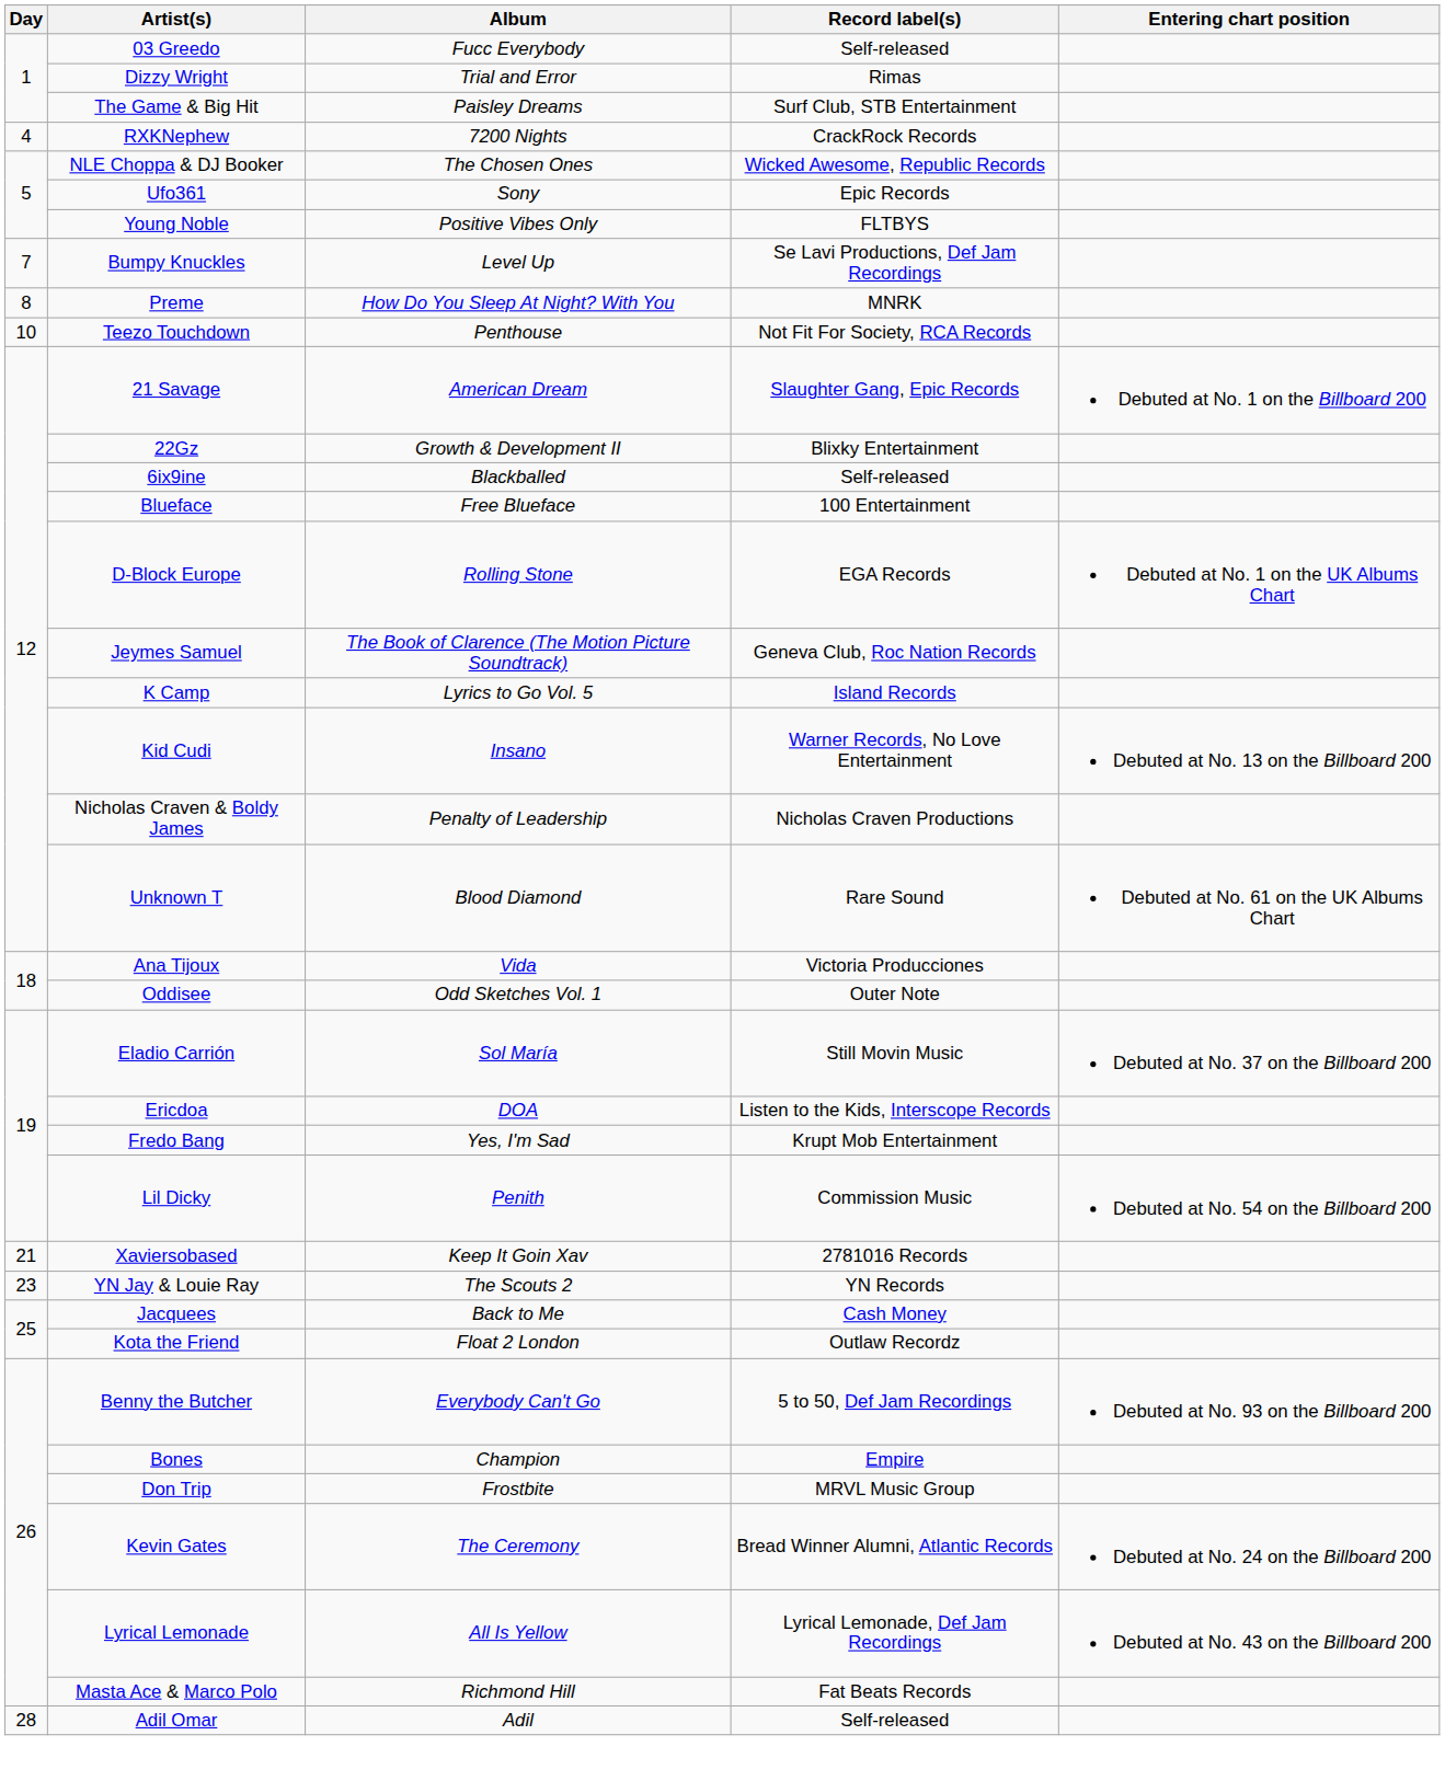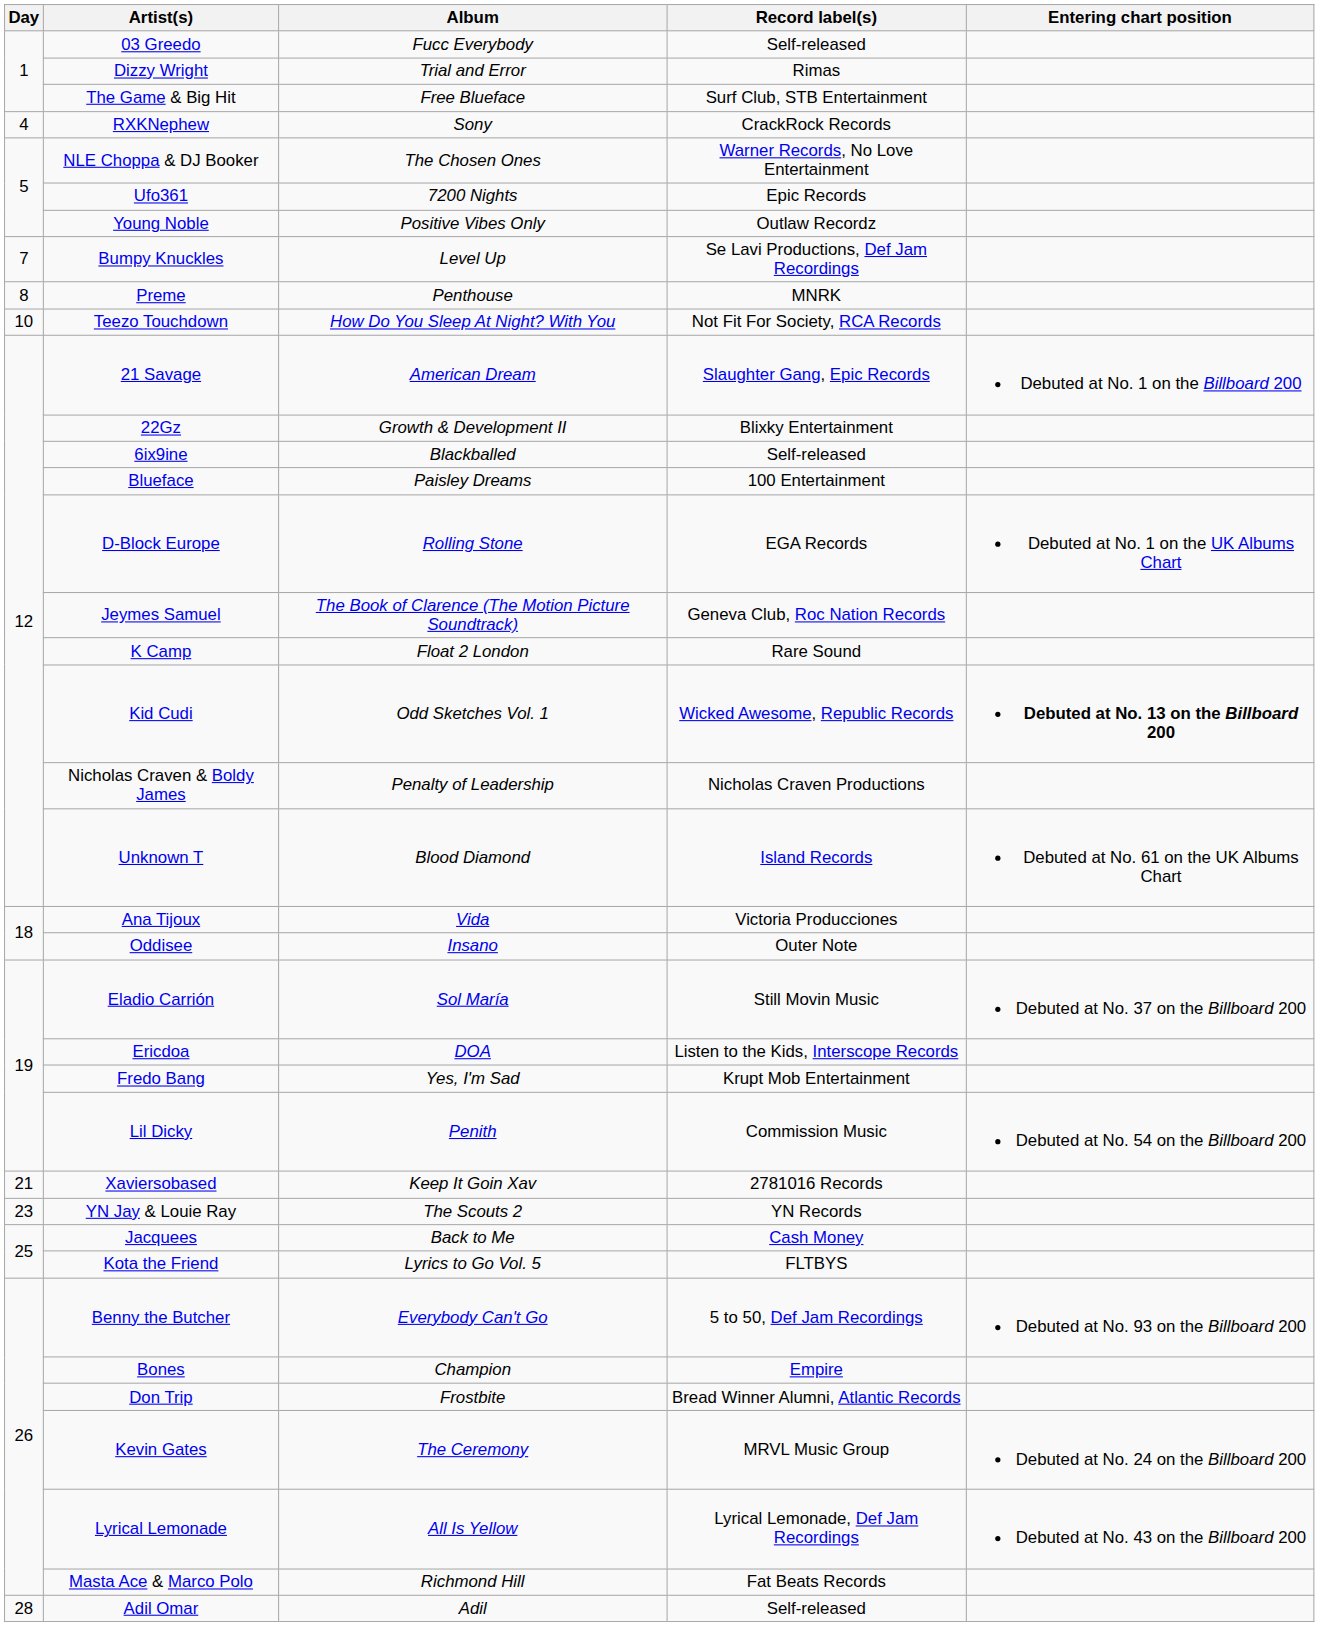The Game & Big Hit | Album: Paisley Dreams -> Free Blueface
RXKNephew | Album: 7200 Nights -> Sony
NLE Choppa & DJ Booker | Record label(s): Wicked Awesome, Republic Records -> Warner Records, No Love Entertainment
Ufo361 | Album: Sony -> 7200 Nights
Young Noble | Record label(s): FLTBYS -> Outlaw Recordz
Preme | Album: How Do You Sleep At Night? With You -> Penthouse
Teezo Touchdown | Album: Penthouse -> How Do You Sleep At Night? With You
Blueface | Album: Free Blueface -> Paisley Dreams
K Camp | Album: Lyrics to Go Vol. 5 -> Float 2 London
K Camp | Record label(s): Island Records -> Rare Sound
Kid Cudi | Album: Insano -> Odd Sketches Vol. 1
Kid Cudi | Record label(s): Warner Records, No Love Entertainment -> Wicked Awesome, Republic Records
Kid Cudi | Entering chart position: normal -> bold
Unknown T | Record label(s): Rare Sound -> Island Records
Oddisee | Album: Odd Sketches Vol. 1 -> Insano
Kota the Friend | Album: Float 2 London -> Lyrics to Go Vol. 5
Kota the Friend | Record label(s): Outlaw Recordz -> FLTBYS
Don Trip | Record label(s): MRVL Music Group -> Bread Winner Alumni, Atlantic Records
Kevin Gates | Record label(s): Bread Winner Alumni, Atlantic Records -> MRVL Music Group
